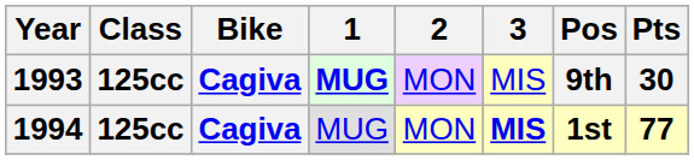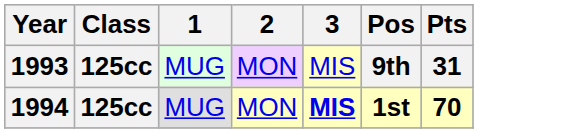- column: Bike | Cagiva | Cagiva
1993 | 1: bold -> normal
1993 | Pts: 30 -> 31
1994 | Pts: 77 -> 70
